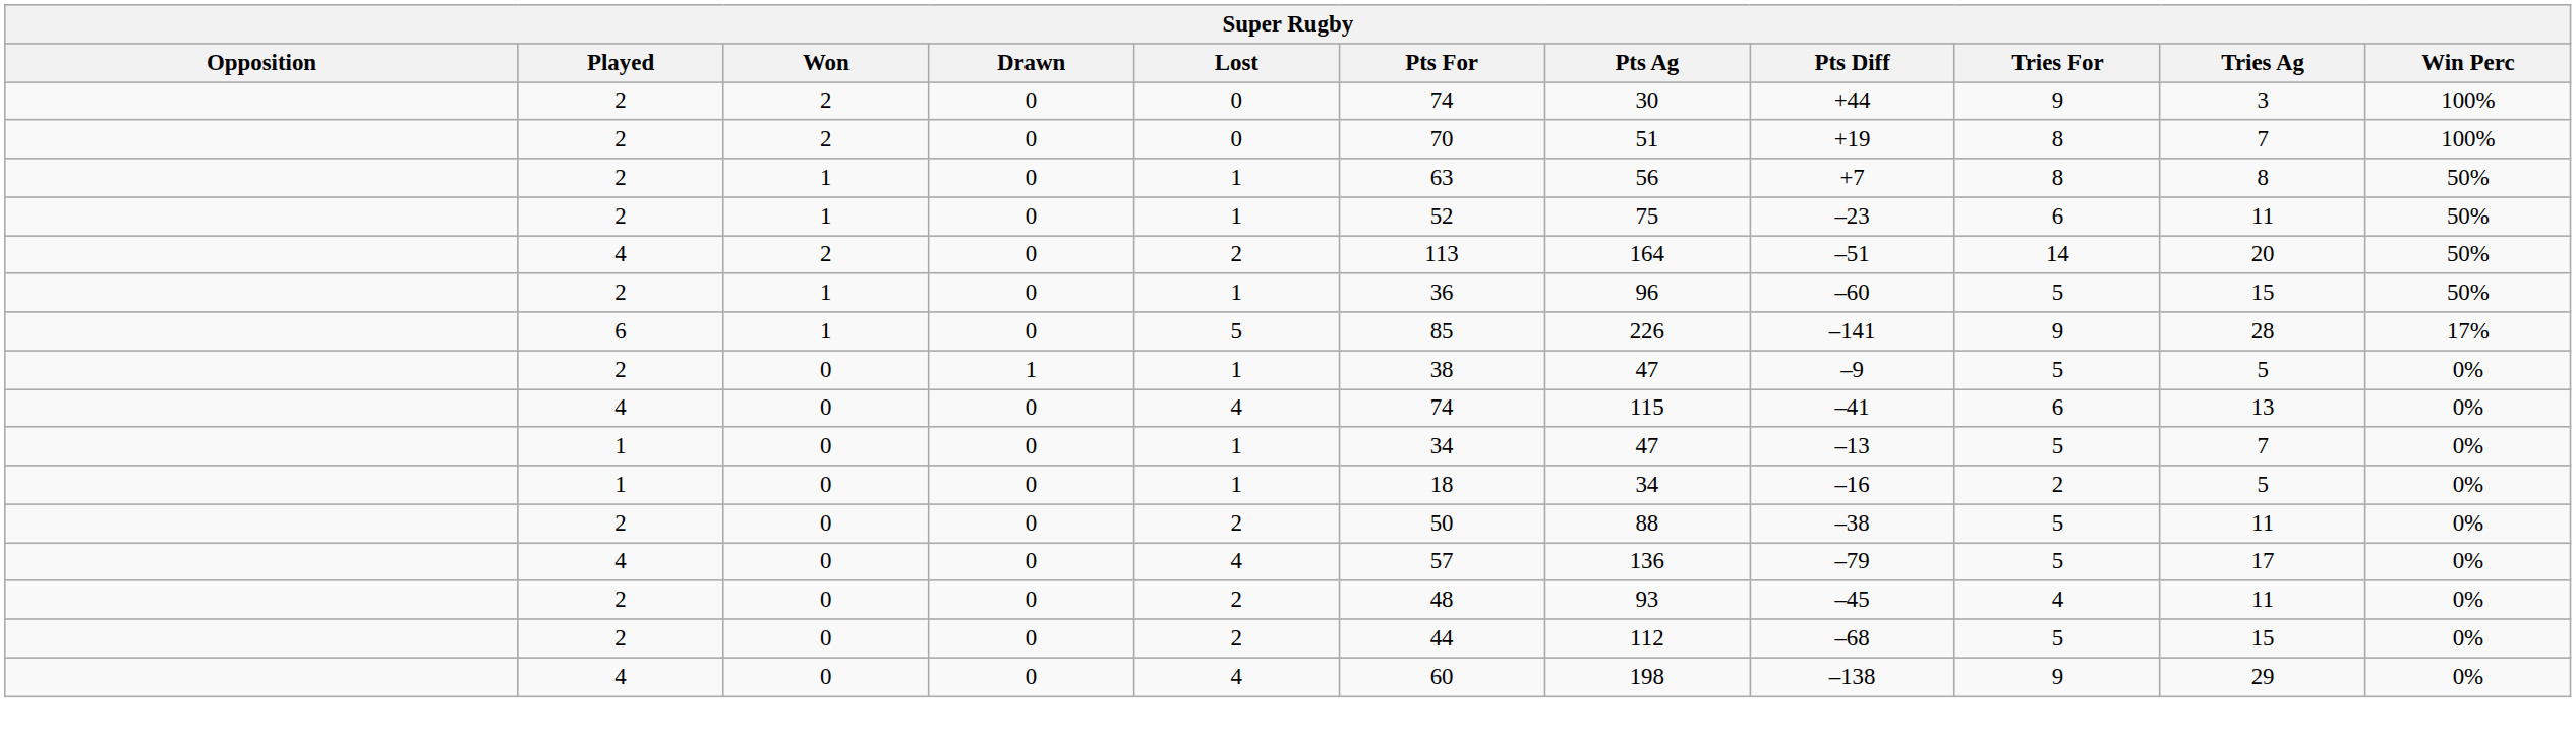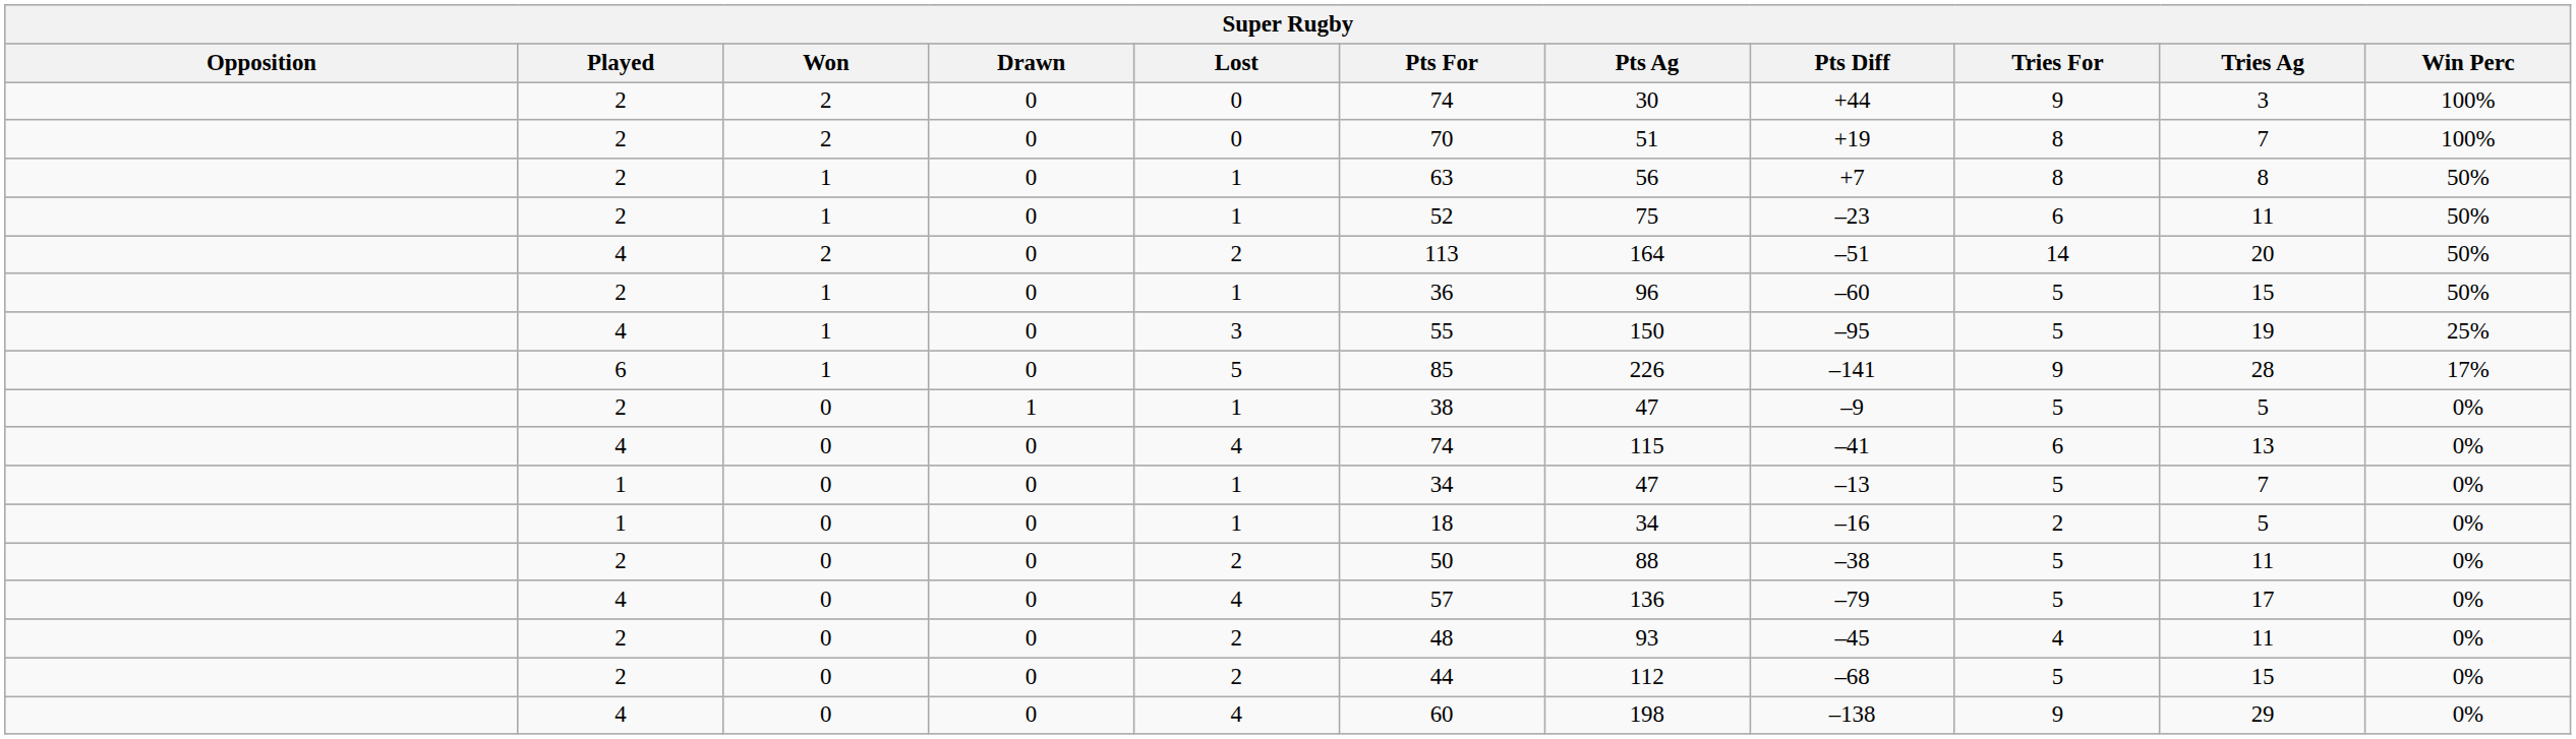+ row: 4 | 1 | 0 | 3 | 55 | 150 | –95 | 5 | 19 | 25%
